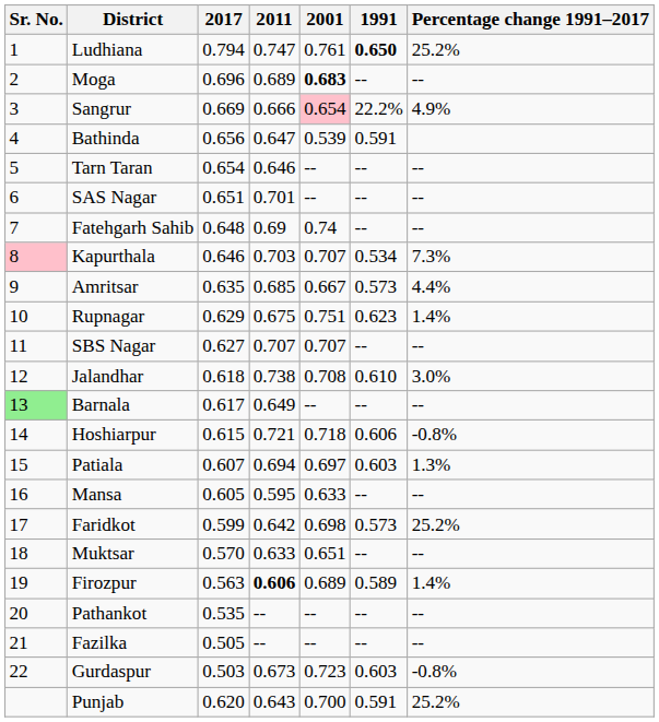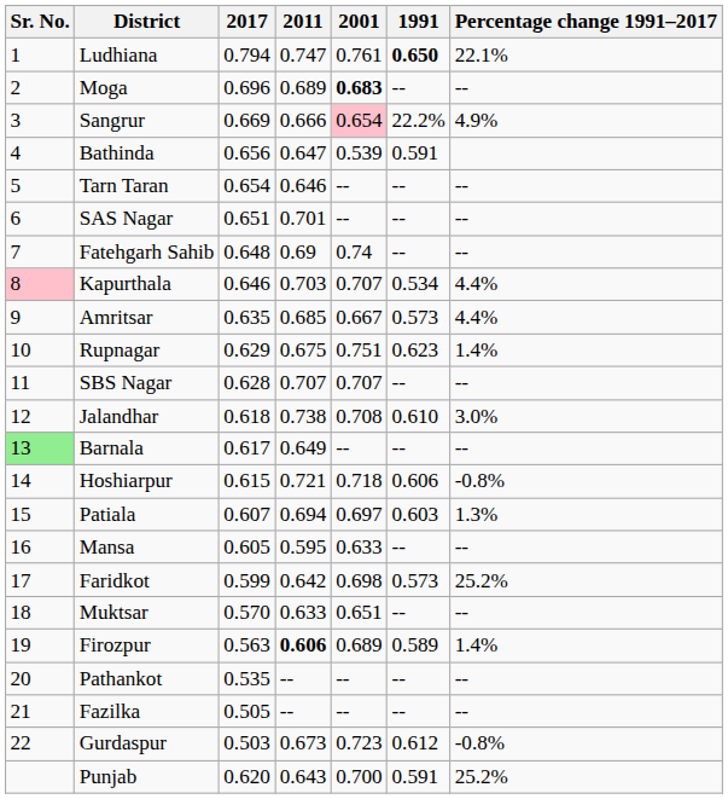Ludhiana | Percentage change 1991–2017: 25.2% -> 22.1%
Kapurthala | Percentage change 1991–2017: 7.3% -> 4.4%
SBS Nagar | 2017: 0.627 -> 0.628
Gurdaspur | 1991: 0.603 -> 0.612
